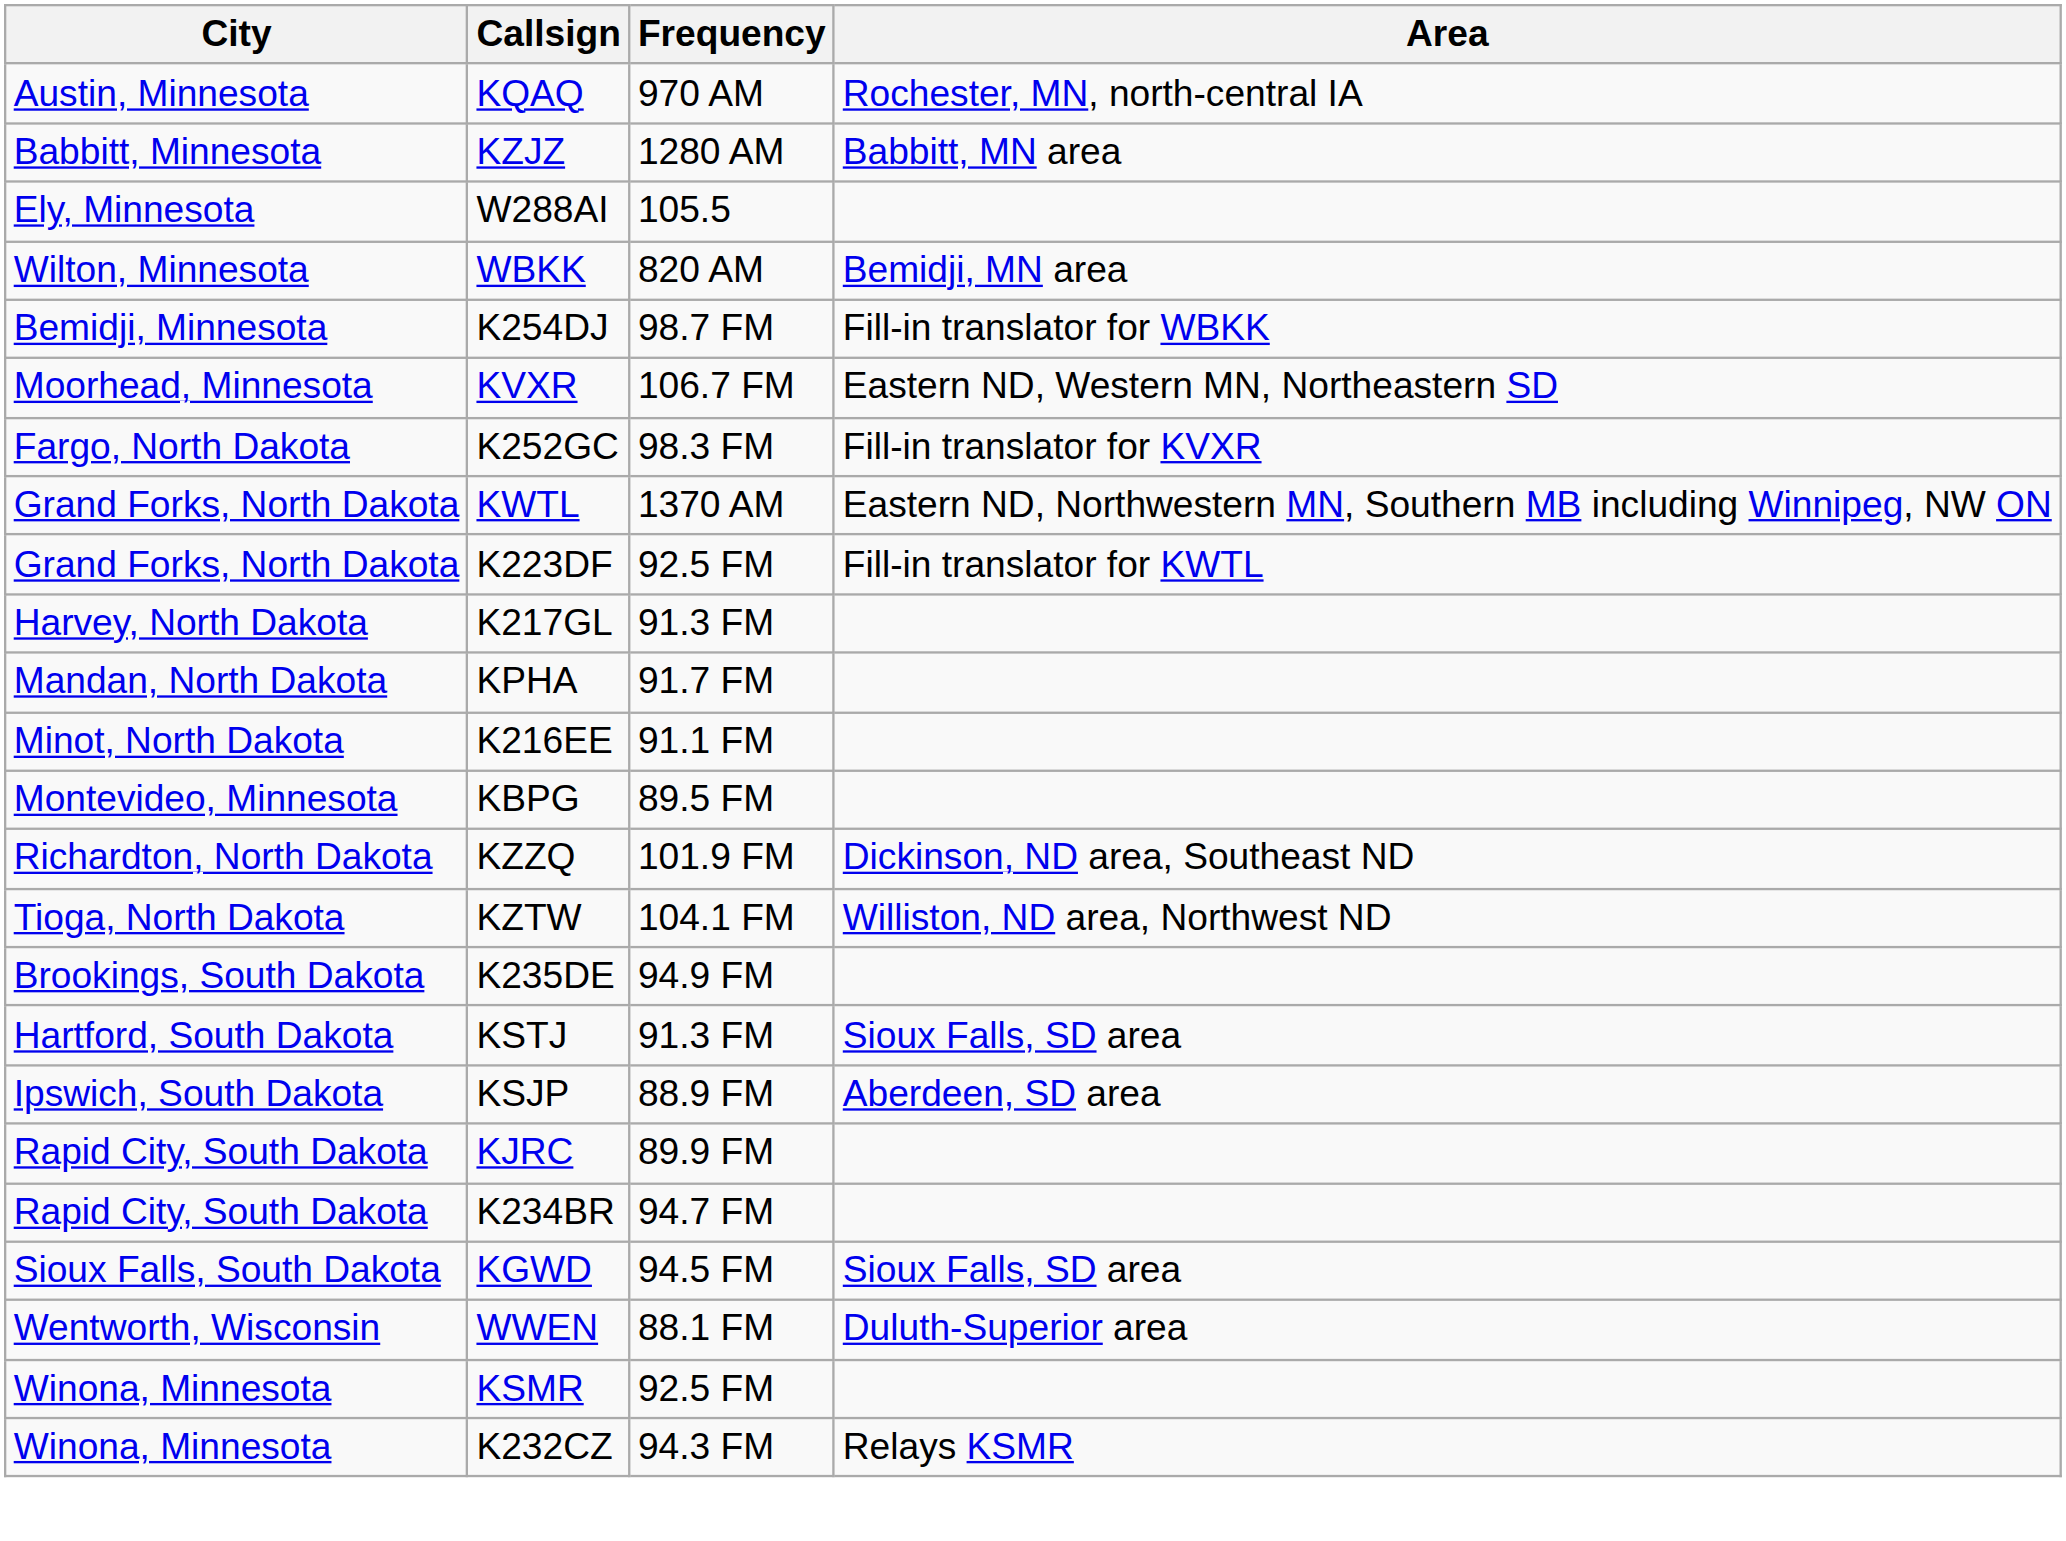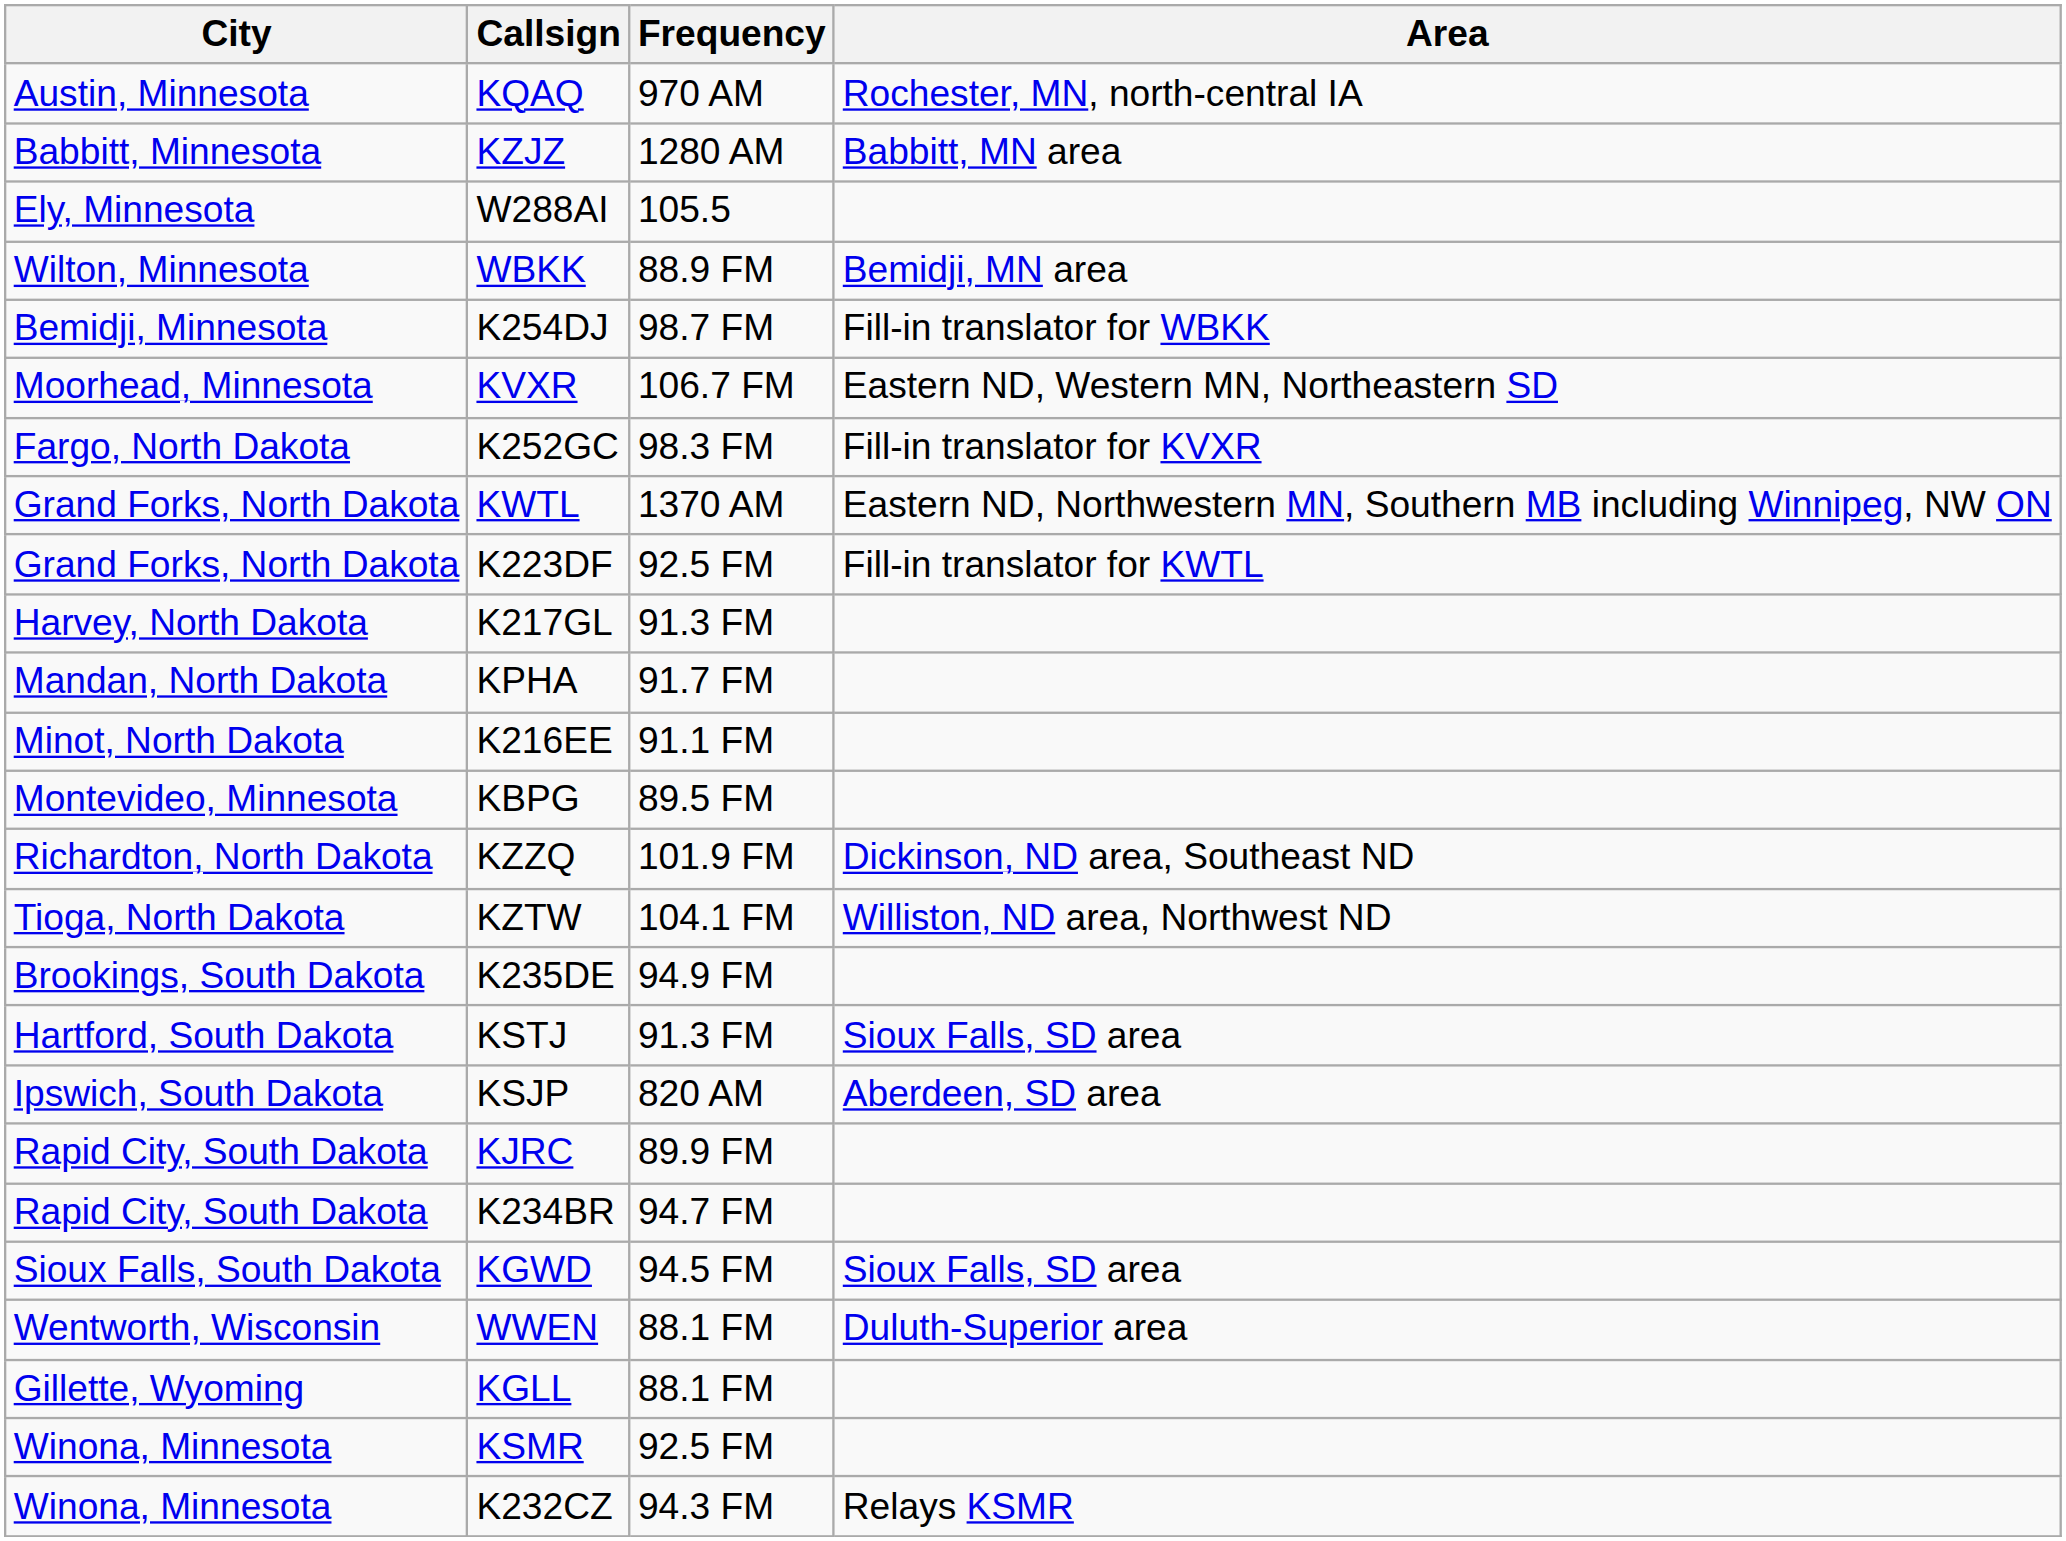WBKK | Frequency: 820 AM -> 88.9 FM
KSJP | Frequency: 88.9 FM -> 820 AM
+ row: Gillette, Wyoming | KGLL | 88.1 FM
